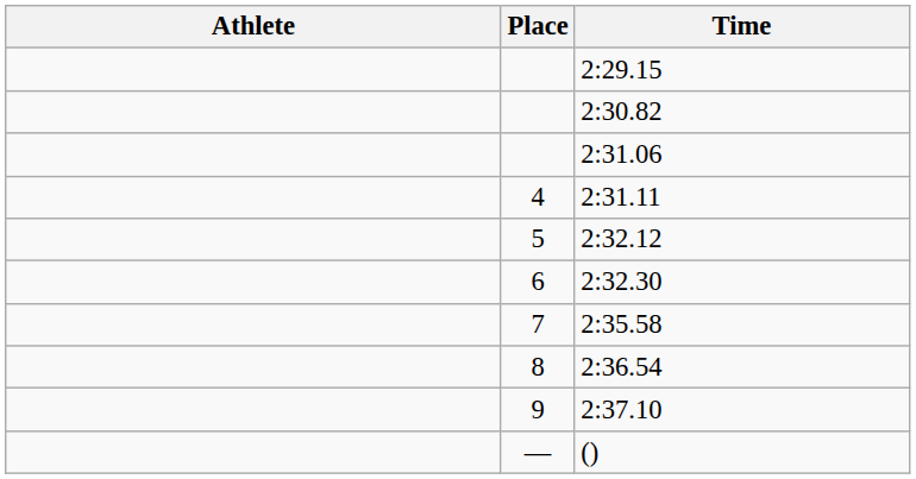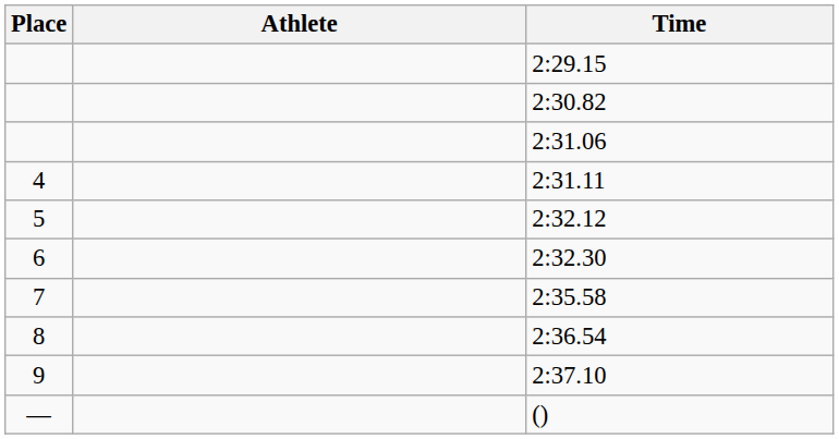columns swapped: Place <-> Athlete
